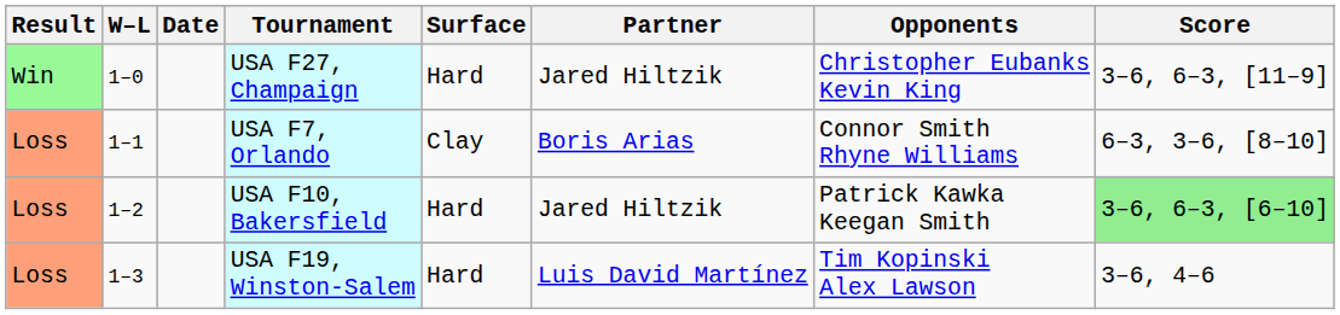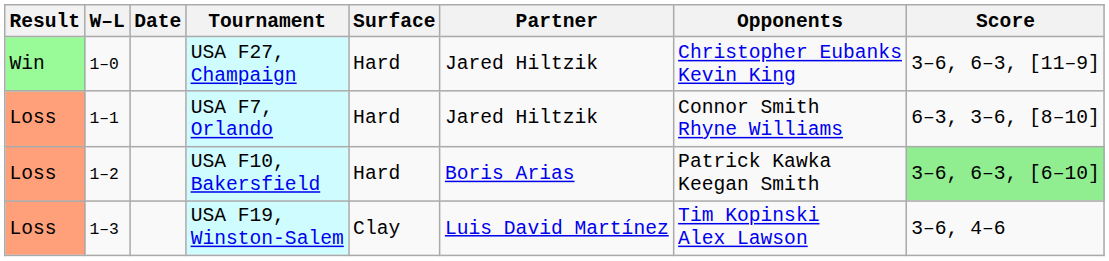USA F7, Orlando | Surface: Clay -> Hard
USA F7, Orlando | Partner: Boris Arias -> Jared Hiltzik
USA F10, Bakersfield | Partner: Jared Hiltzik -> Boris Arias
USA F19, Winston-Salem | Surface: Hard -> Clay
